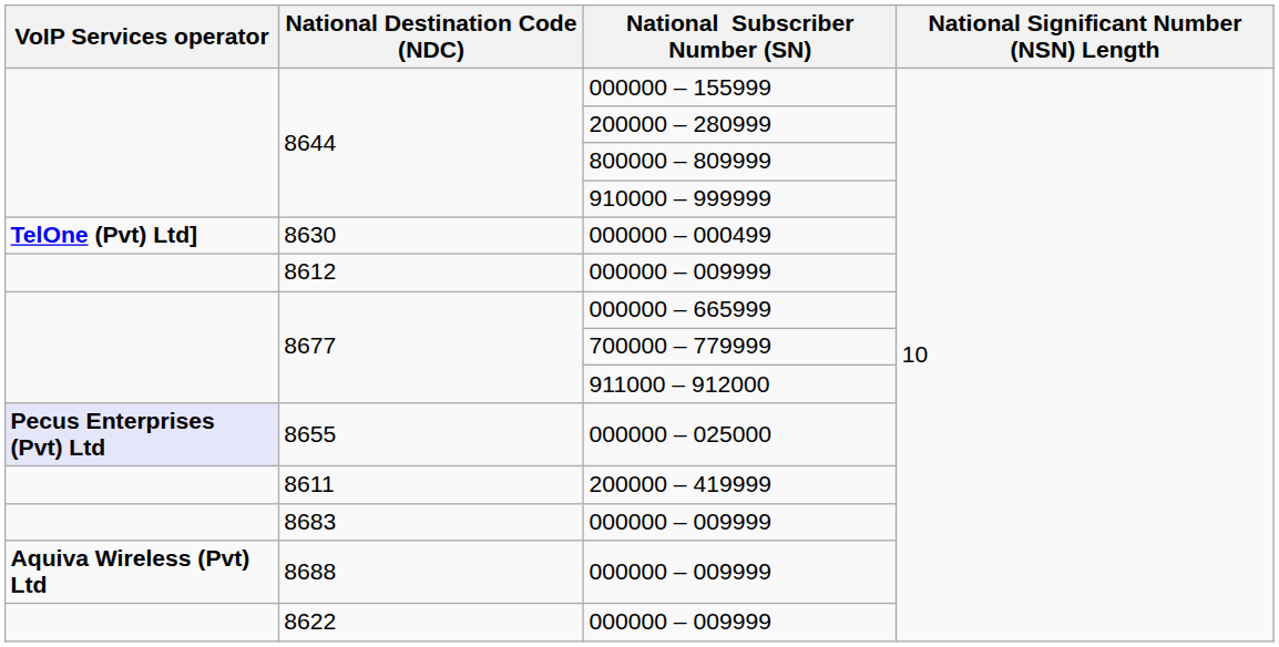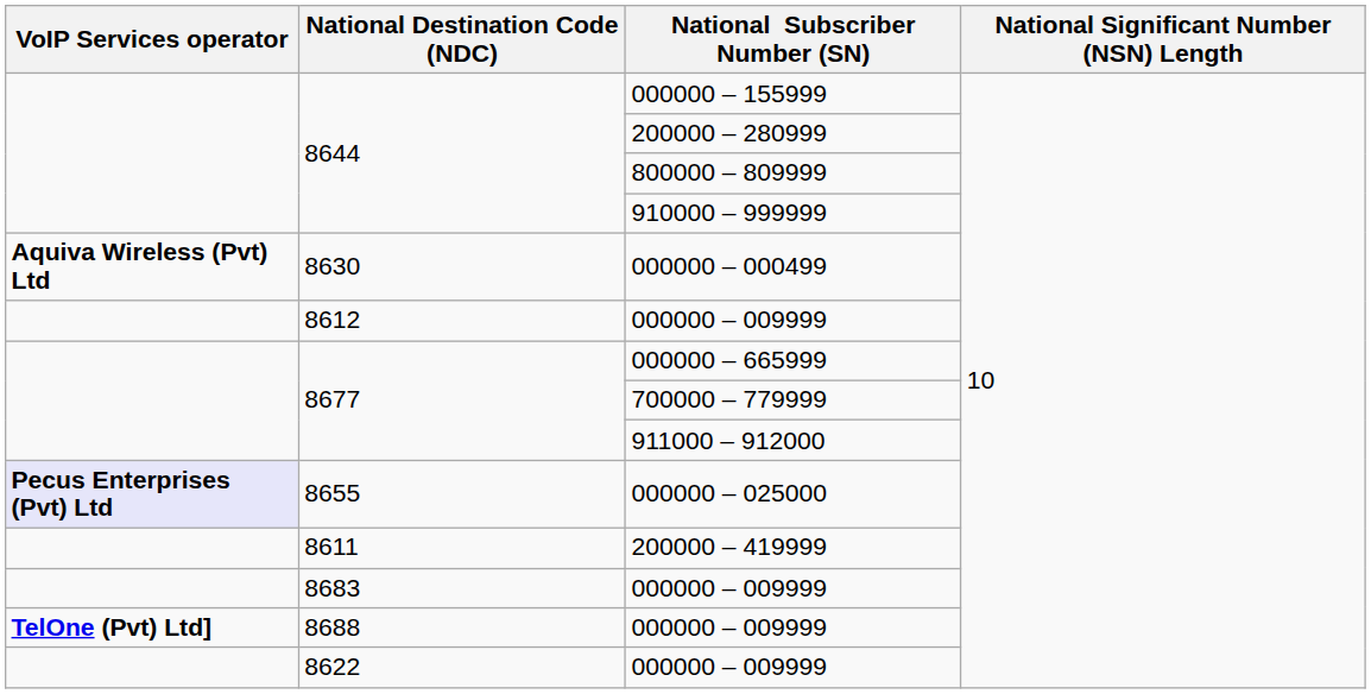000000 – 000499 | VoIP Services operator: TelOne (Pvt) Ltd] -> Aquiva Wireless (Pvt) Ltd
8688 / 000000 – 009999 | VoIP Services operator: Aquiva Wireless (Pvt) Ltd -> TelOne (Pvt) Ltd]
